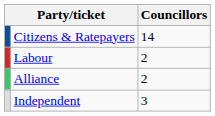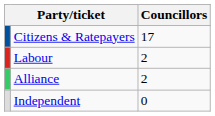Citizens & Ratepayers | Councillors: 14 -> 17
Independent | Councillors: 3 -> 0
